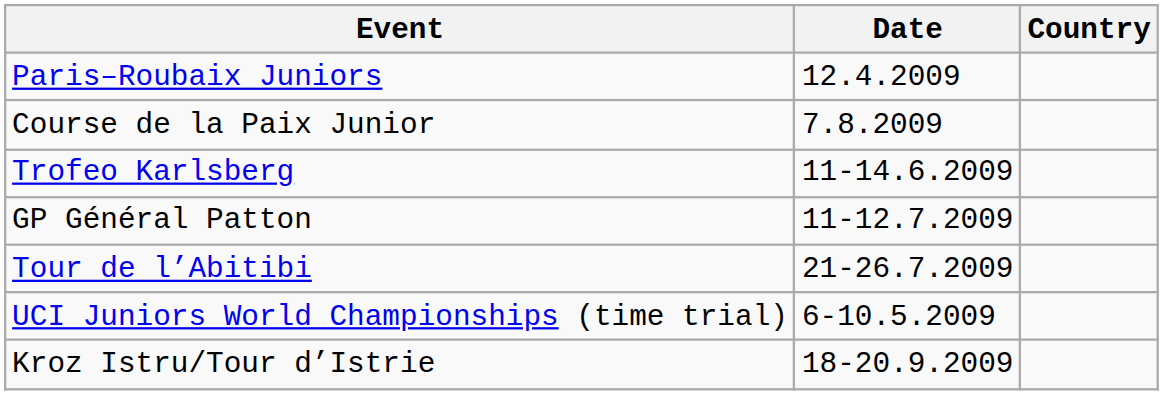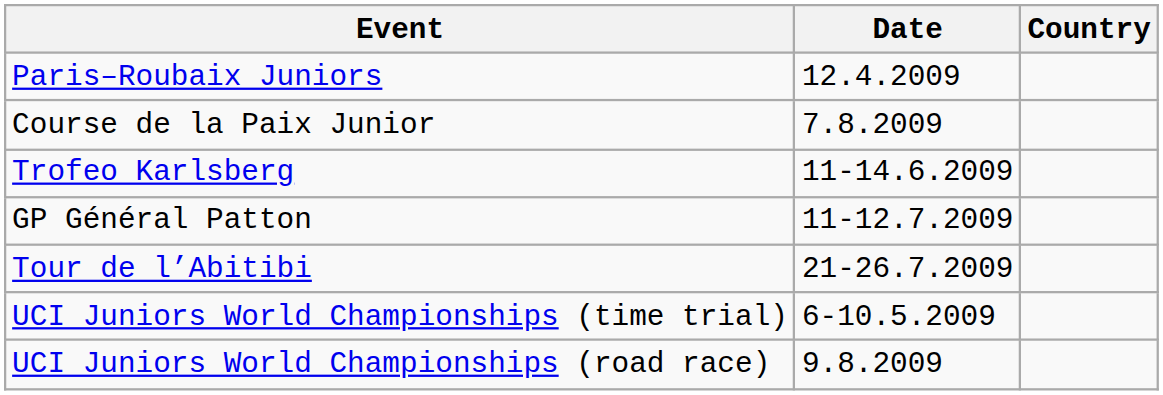+ row: UCI Juniors World Championships (road race) | 9.8.2009
- row: Kroz Istru/Tour d’Istrie | 18-20.9.2009
